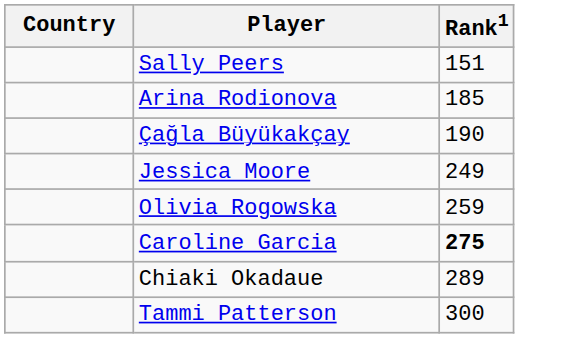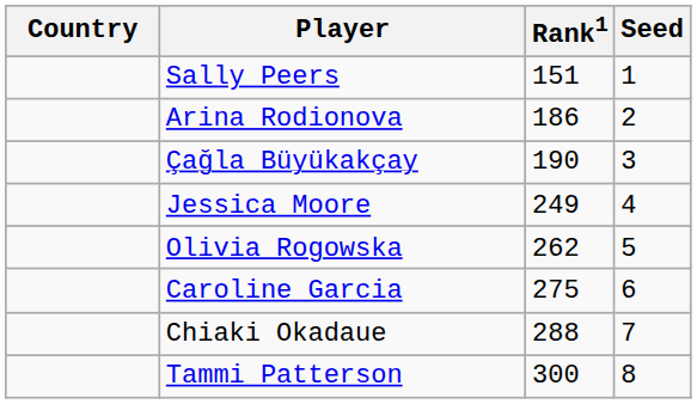+ column: Seed | 1 | 2 | 3 | 4 | 5 | 6 | 7 | 8
Arina Rodionova | Rank1: 185 -> 186
Olivia Rogowska | Rank1: 259 -> 262
Caroline Garcia | Rank1: bold -> normal
Chiaki Okadaue | Rank1: 289 -> 288
